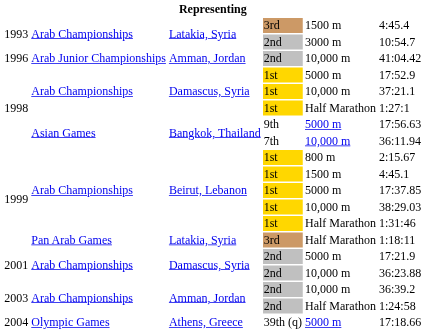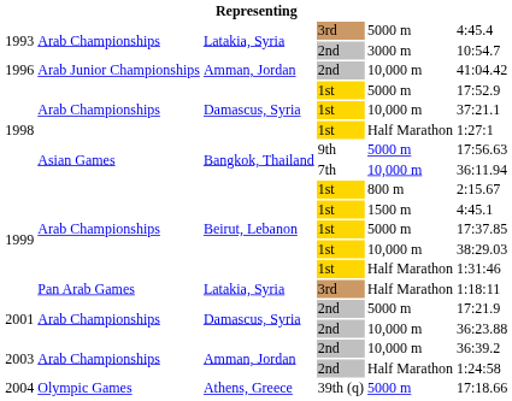1993 / 3rd | column 5: 1500 m -> 5000 m
